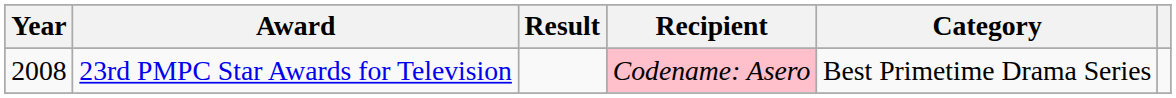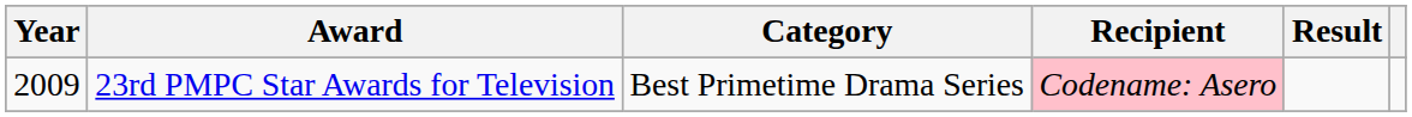columns swapped: Category <-> Result
23rd PMPC Star Awards for Television | Year: 2008 -> 2009
